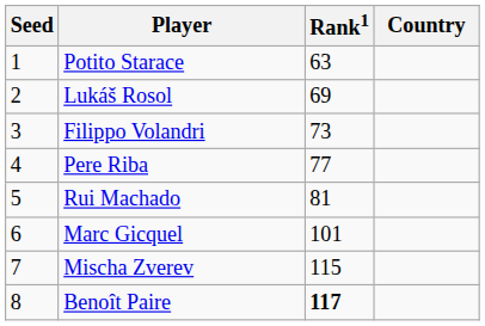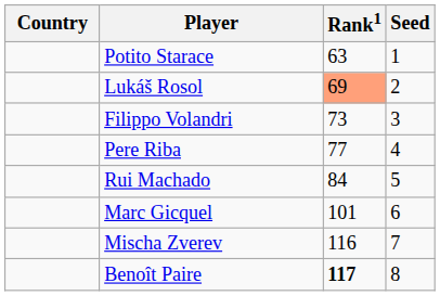columns swapped: Country <-> Seed
Lukáš Rosol | Rank1: no background -> lightsalmon background
Rui Machado | Rank1: 81 -> 84
Mischa Zverev | Rank1: 115 -> 116
